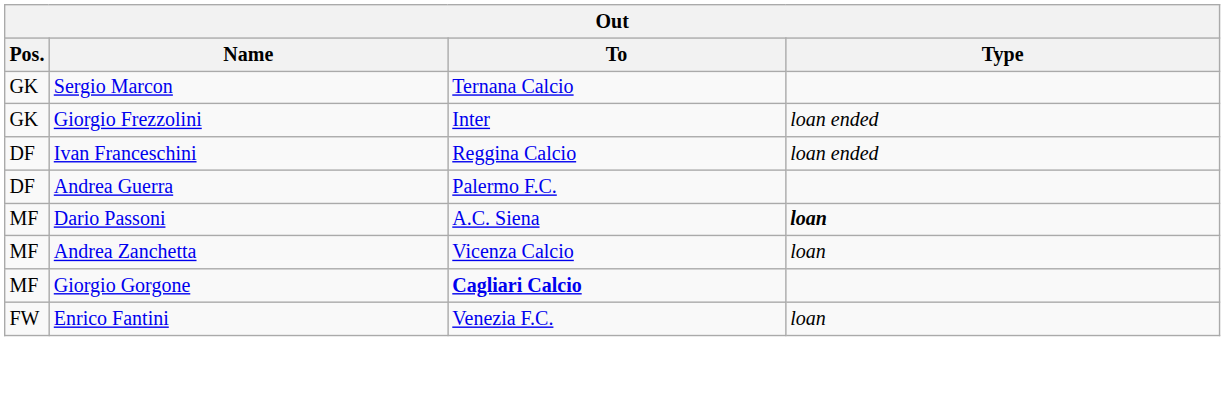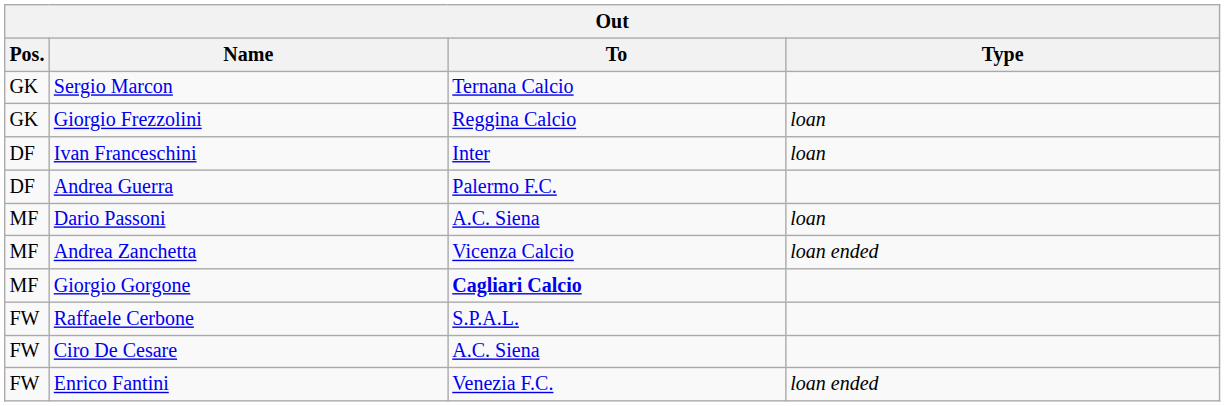Giorgio Frezzolini | To: Inter -> Reggina Calcio
Giorgio Frezzolini | Type: loan ended -> loan
Ivan Franceschini | To: Reggina Calcio -> Inter
Ivan Franceschini | Type: loan ended -> loan
Dario Passoni | Type: bold -> normal
Andrea Zanchetta | Type: loan -> loan ended
+ row: FW | Raffaele Cerbone | S.P.A.L.
+ row: FW | Ciro De Cesare | A.C. Siena
Enrico Fantini | Type: loan -> loan ended
